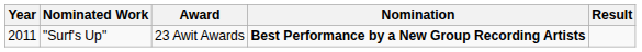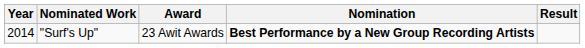"Surf's Up" | Year: 2011 -> 2014
